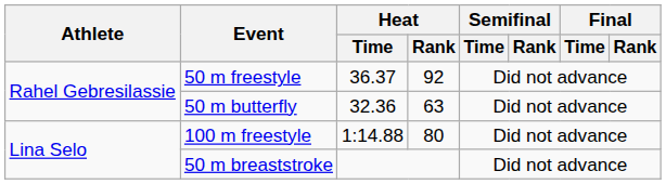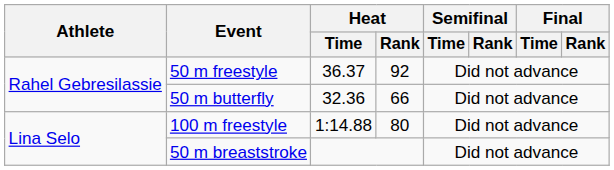50 m butterfly | Heat / Rank: 63 -> 66
